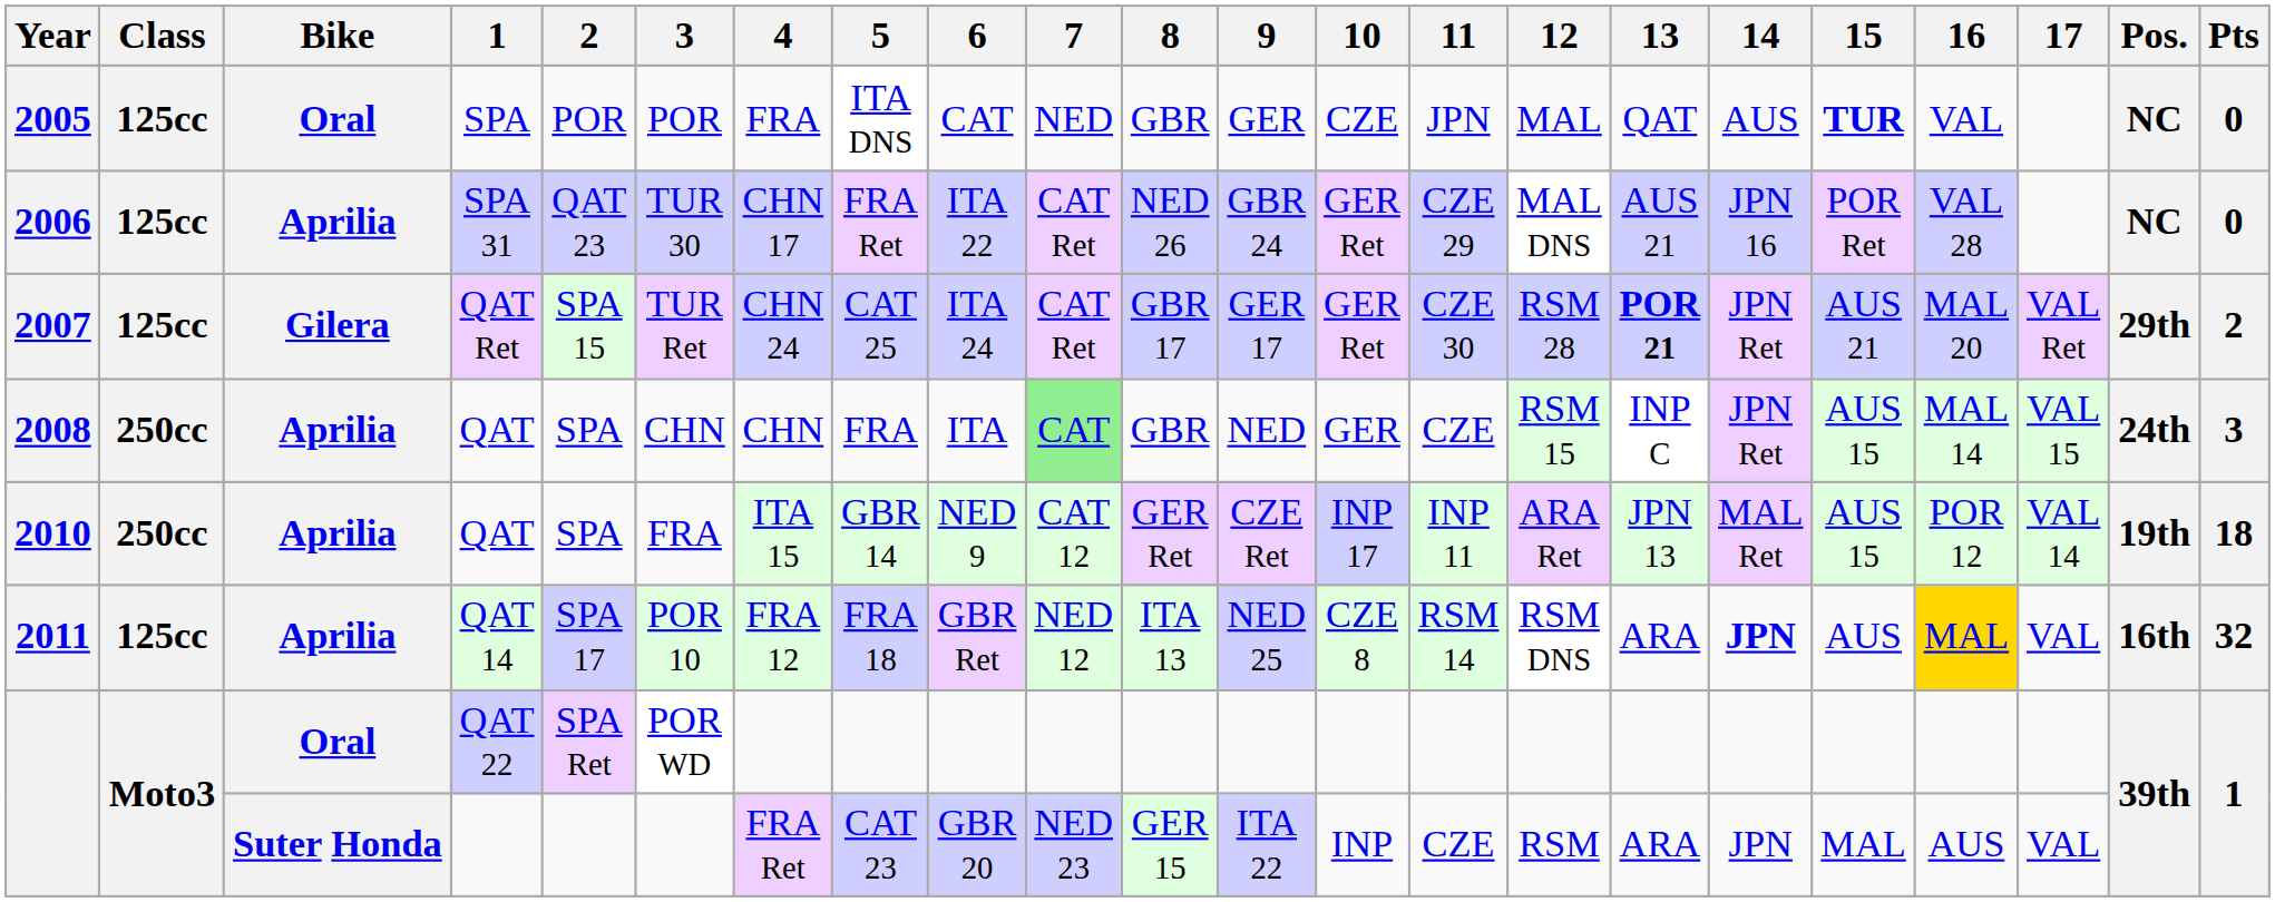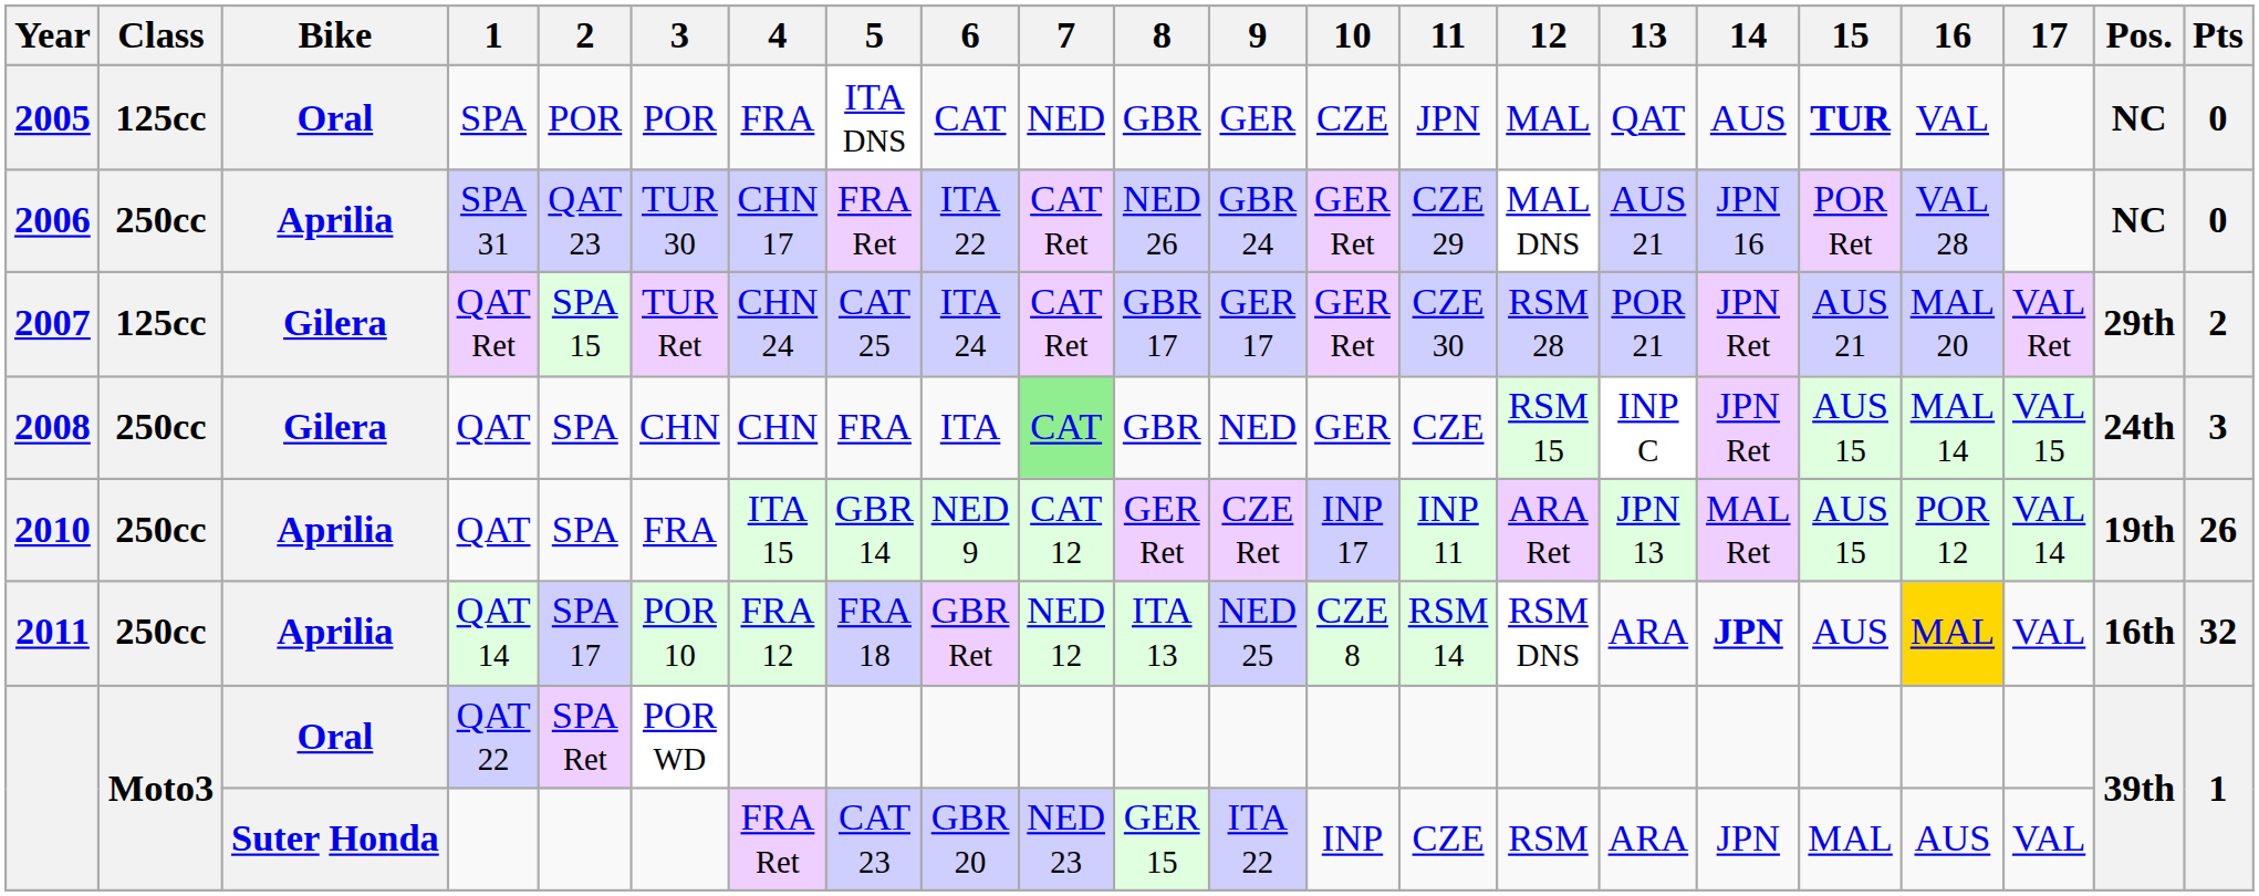2006 | Class: 125cc -> 250cc
2007 | 13: bold -> normal
2008 | Bike: Aprilia -> Gilera
2010 | Pts: 18 -> 26
2011 | Class: 125cc -> 250cc
